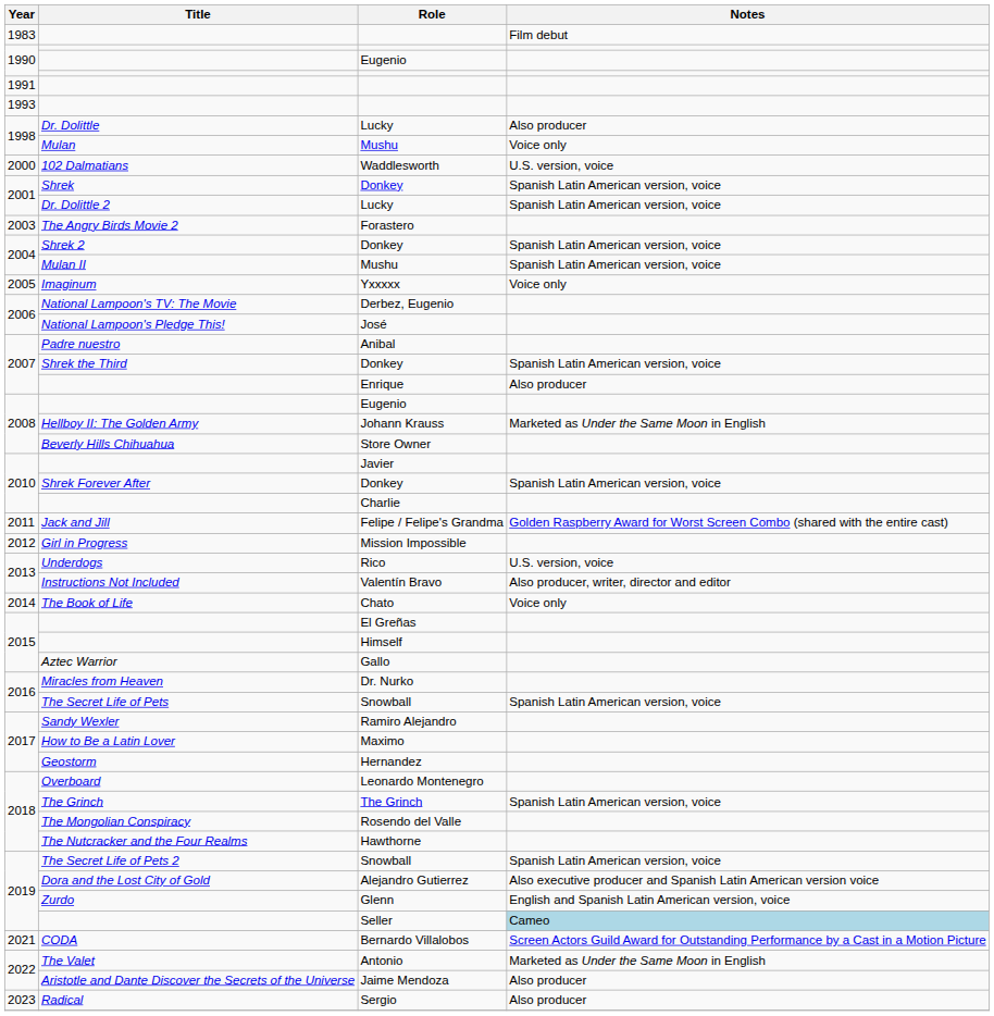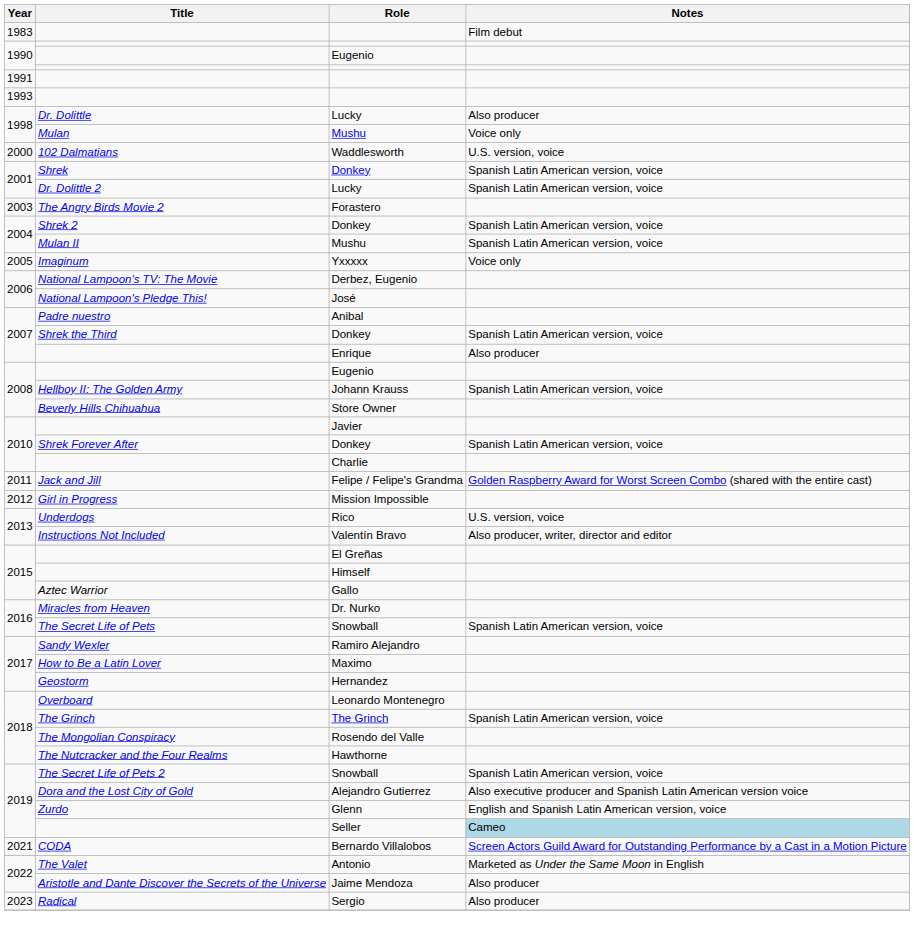Johann Krauss | Notes: Marketed as Under the Same Moon in English -> Spanish Latin American version, voice
- row: 2014 | The Book of Life | Chato | Voice only
